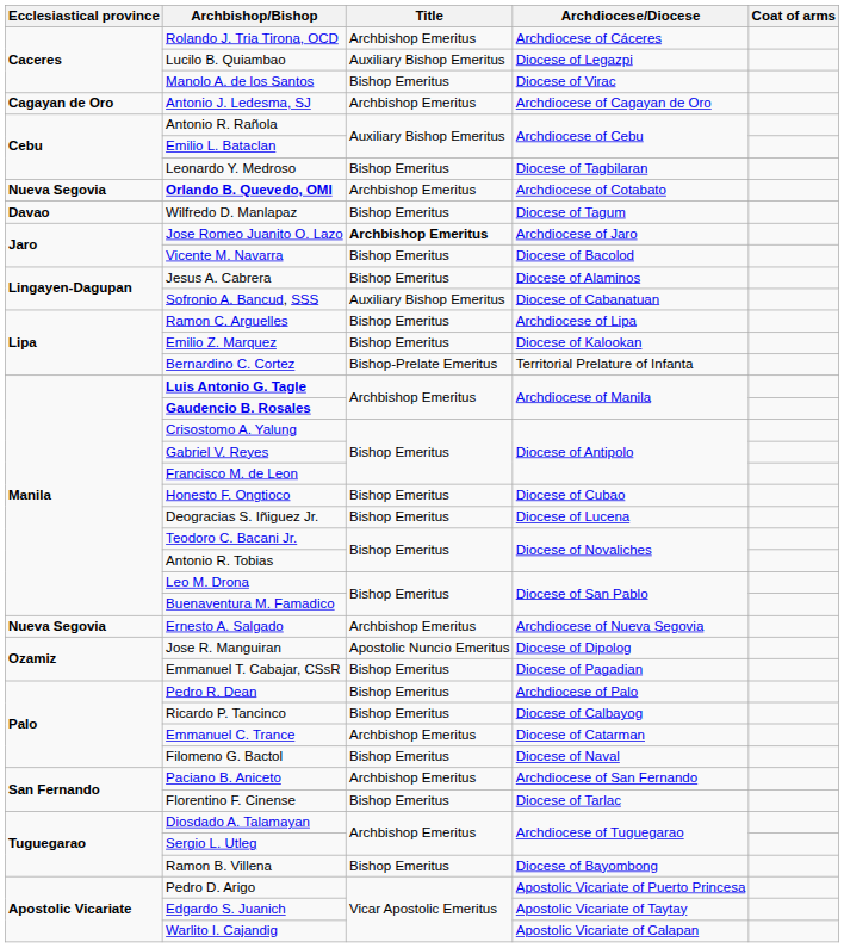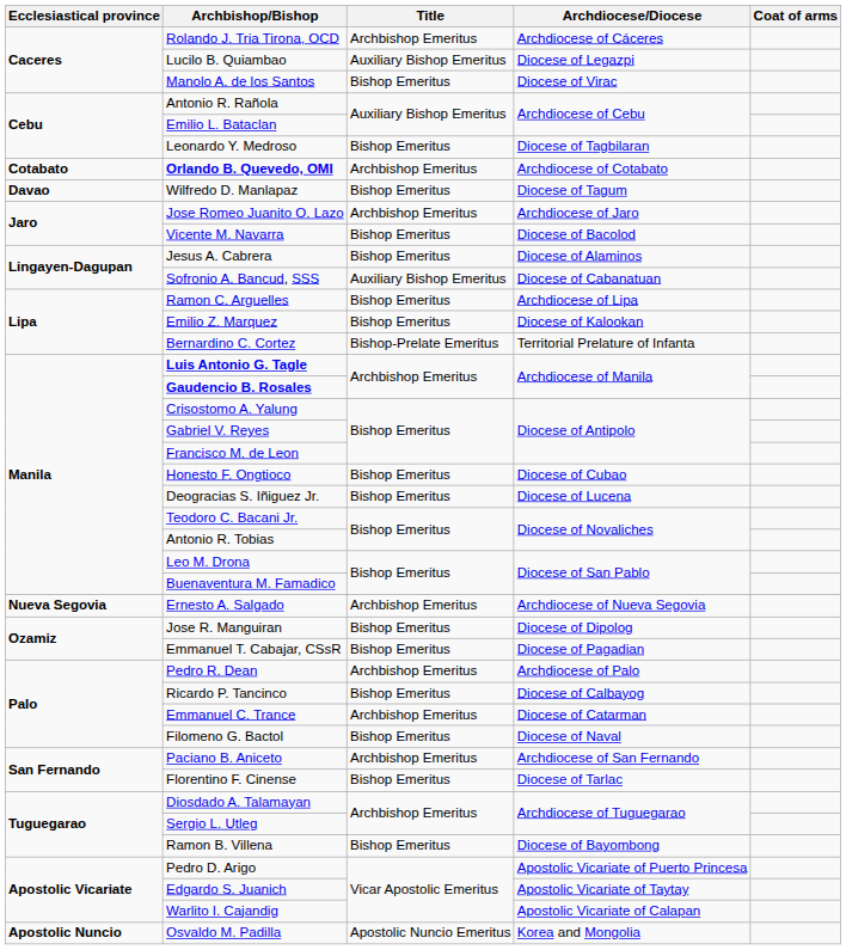- row: Cagayan de Oro | Antonio J. Ledesma, SJ | Archbishop Emeritus | Archdiocese of Cagayan de Oro
Orlando B. Quevedo, OMI | Ecclesiastical province: Nueva Segovia -> Cotabato
Jose Romeo Juanito O. Lazo | Title: bold -> normal
Jose R. Manguiran | Title: Apostolic Nuncio Emeritus -> Bishop Emeritus
Pedro R. Dean | Title: Bishop Emeritus -> Archbishop Emeritus
+ row: Apostolic Nuncio | Osvaldo M. Padilla | Apostolic Nuncio Emeritus | Korea and Mongolia
